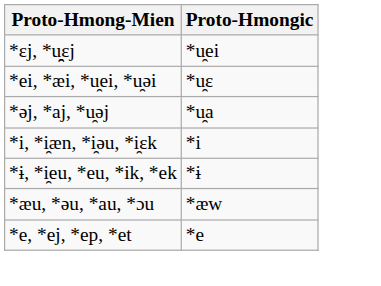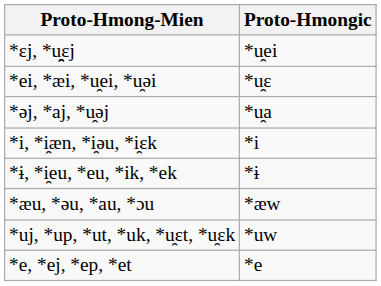+ row: *uj, *up, *ut, *uk, *u̯ɛt, *u̯ɛk | *uw
